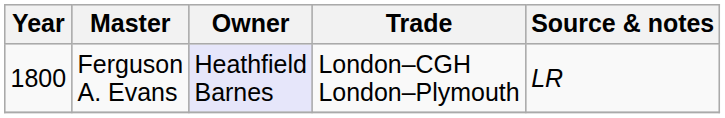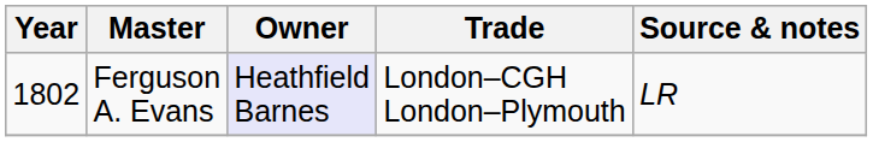Ferguson A. Evans | Year: 1800 -> 1802
